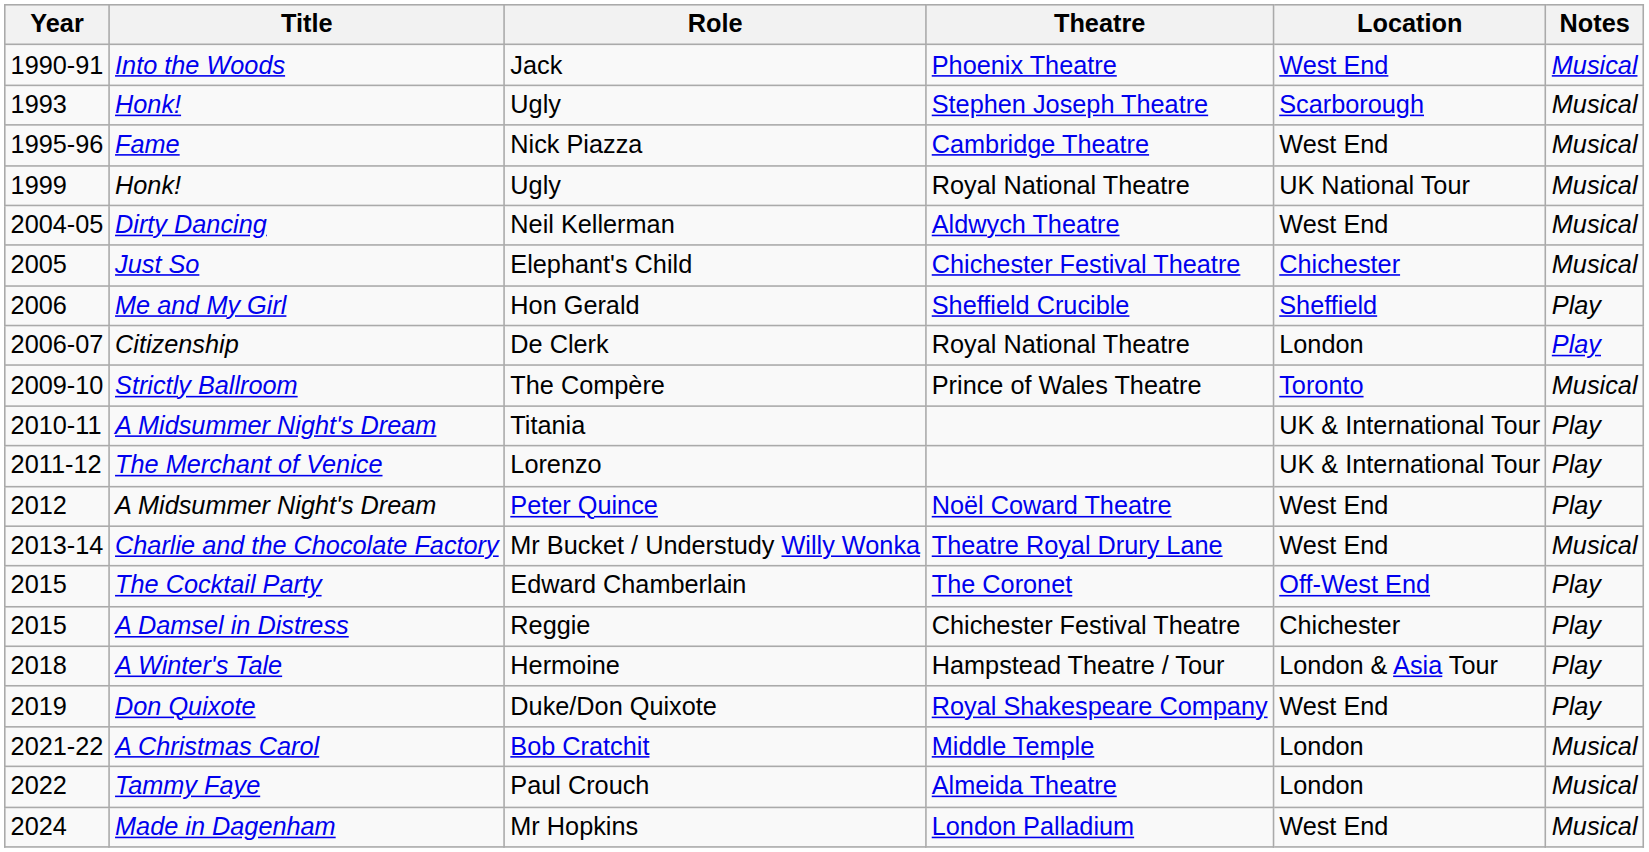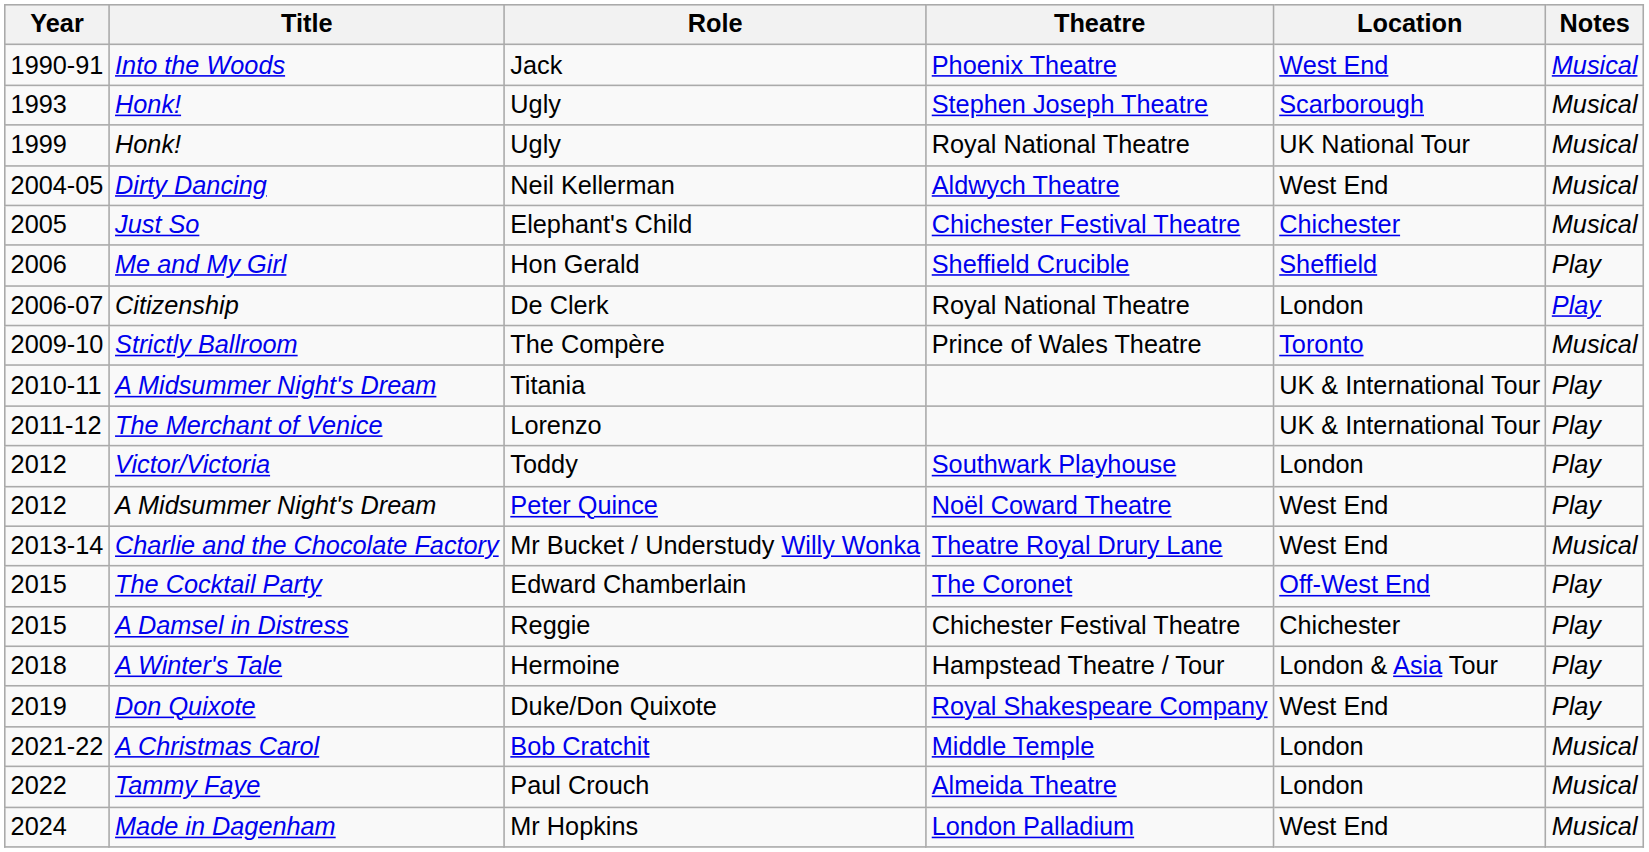- row: 1995-96 | Fame | Nick Piazza | Cambridge Theatre | West End | Musical
+ row: 2012 | Victor/Victoria | Toddy | Southwark Playhouse | London | Play
